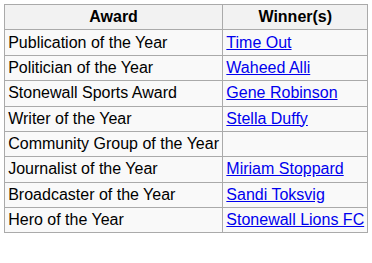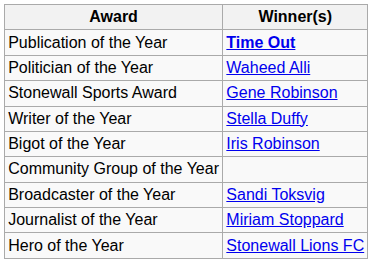Publication of the Year | Winner(s): normal -> bold
+ row: Bigot of the Year | Iris Robinson
rows swapped: Journalist of the Year <-> Broadcaster of the Year
